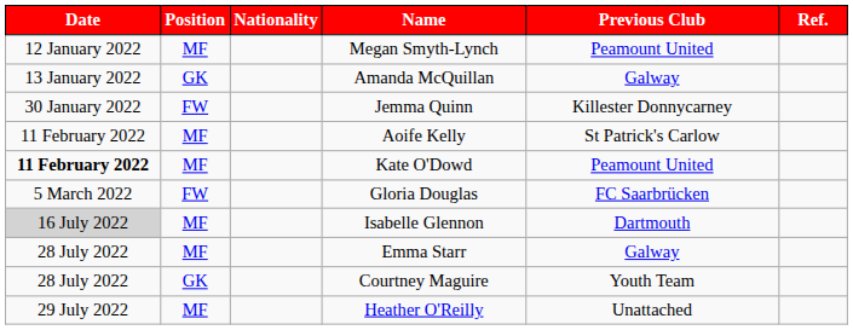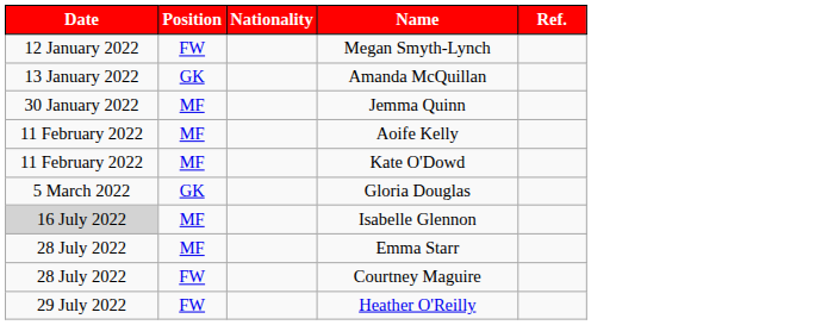- column: Previous Club | Peamount United | Galway | Killester Donnycarney | St Patrick's Carlow | Peamount United | FC Saarbrücken | Dartmouth | Galway | Youth Team | Unattached
Megan Smyth-Lynch | Position: MF -> FW
Jemma Quinn | Position: FW -> MF
Kate O'Dowd | Date: bold -> normal
Gloria Douglas | Position: FW -> GK
Courtney Maguire | Position: GK -> FW
Heather O'Reilly | Position: MF -> FW
